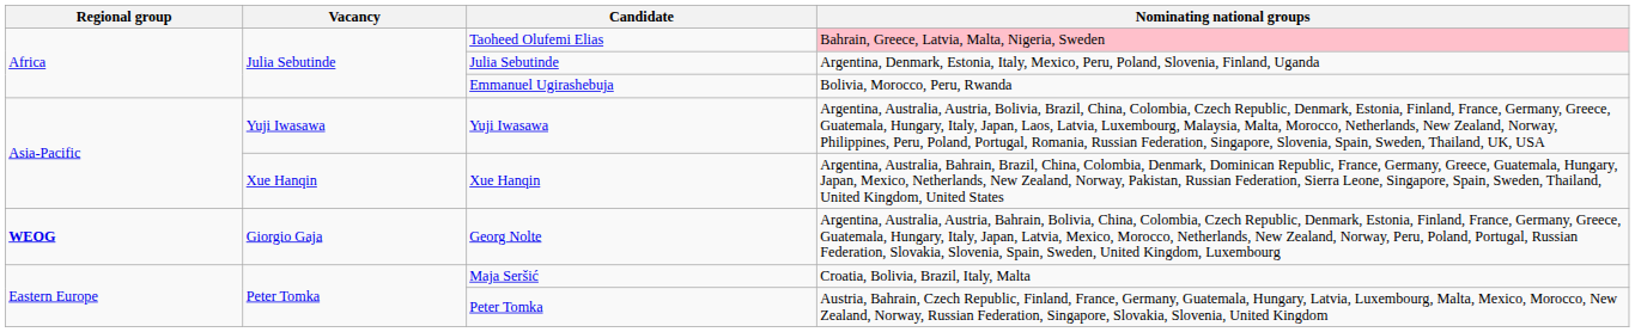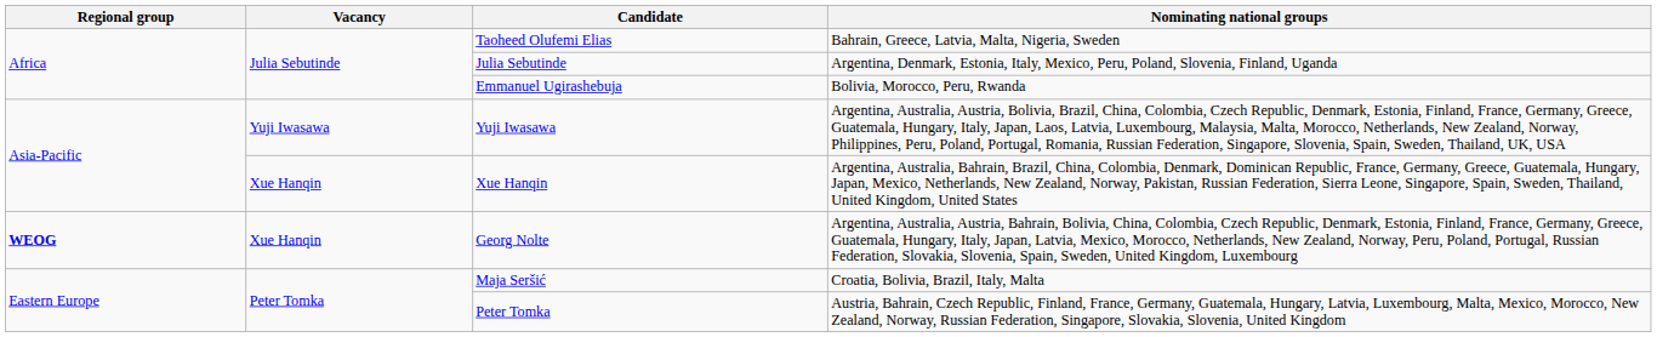Taoheed Olufemi Elias | Nominating national groups: pink background -> no background
Georg Nolte | Vacancy: Giorgio Gaja -> Xue Hanqin
